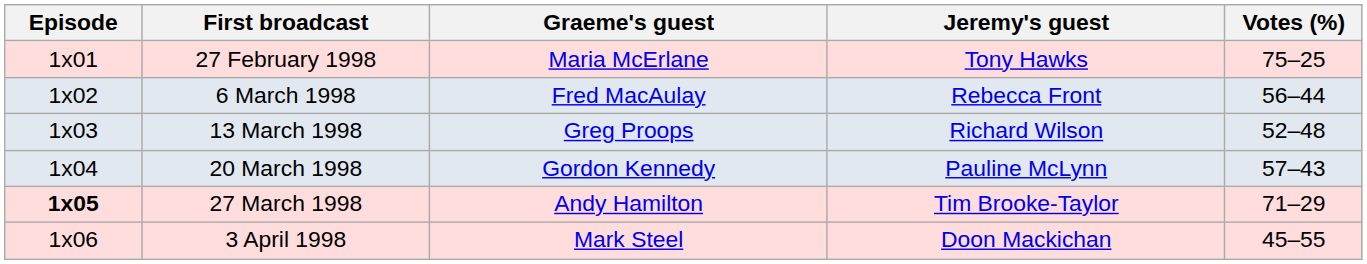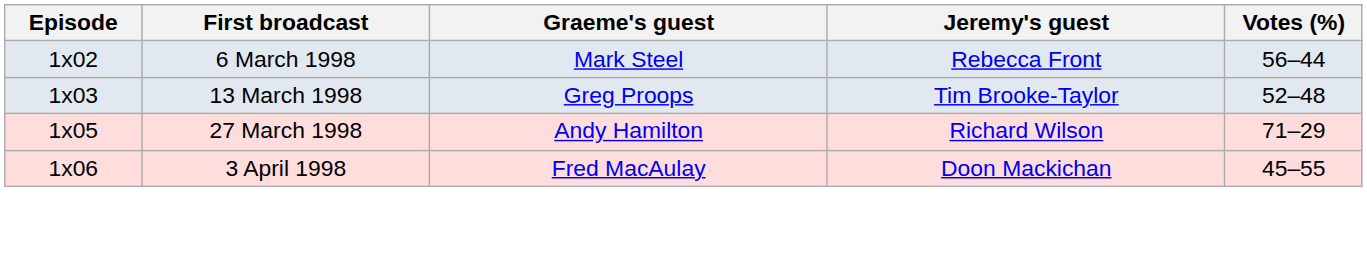- row: 1x01 | 27 February 1998 | Maria McErlane | Tony Hawks | 75–25
6 March 1998 | Graeme's guest: Fred MacAulay -> Mark Steel
13 March 1998 | Jeremy's guest: Richard Wilson -> Tim Brooke-Taylor
- row: 1x04 | 20 March 1998 | Gordon Kennedy | Pauline McLynn | 57–43
27 March 1998 | Episode: bold -> normal
27 March 1998 | Jeremy's guest: Tim Brooke-Taylor -> Richard Wilson
3 April 1998 | Graeme's guest: Mark Steel -> Fred MacAulay
